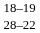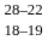rows swapped: 18–19 <-> 28–22
